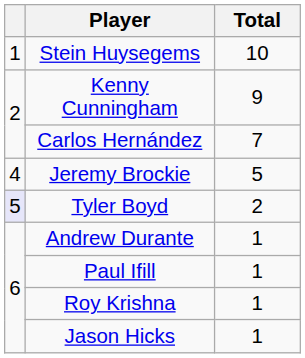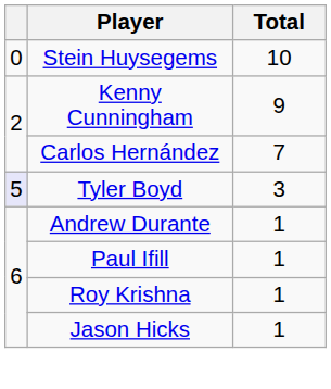Stein Huysegems | column 1: 1 -> 0
- row: 4 | Jeremy Brockie | 5
Tyler Boyd | Total: 2 -> 3
